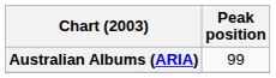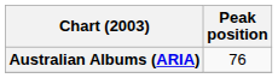Australian Albums (ARIA) | Peak position: 99 -> 76
